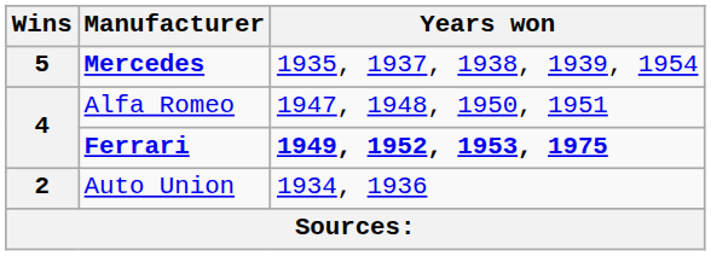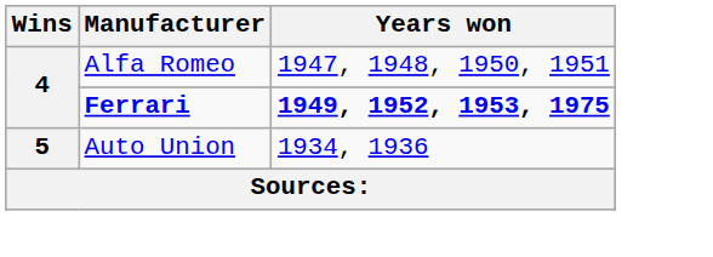- row: 5 | Mercedes | 1935, 1937, 1938, 1939, 1954
Auto Union | Wins: 2 -> 5
